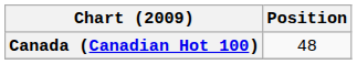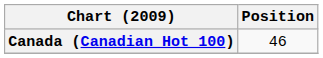Canada (Canadian Hot 100) | Position: 48 -> 46
